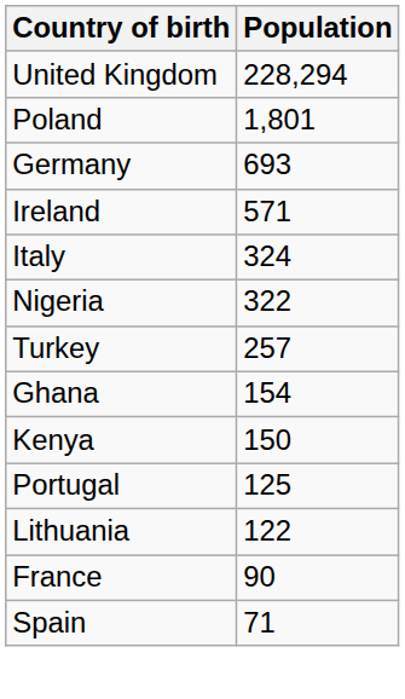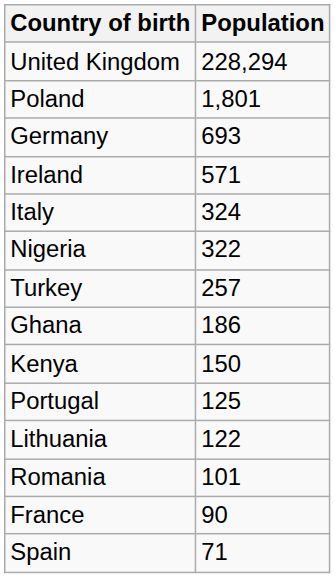Ghana | Population: 154 -> 186
+ row: Romania | 101
